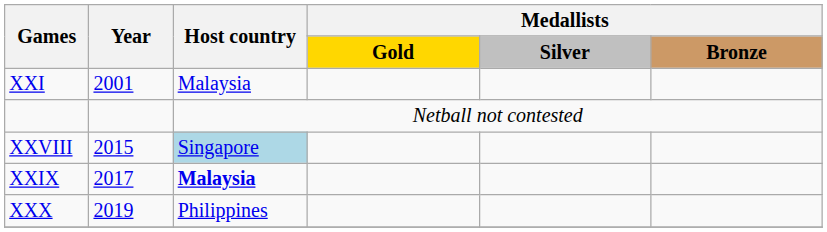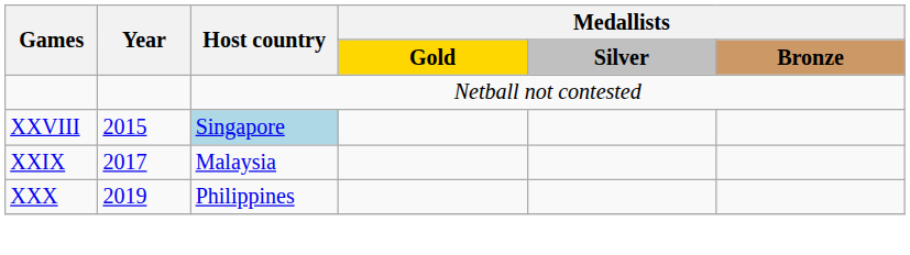- row: XXI | 2001 | Malaysia
XXIX | Host country: bold -> normal
